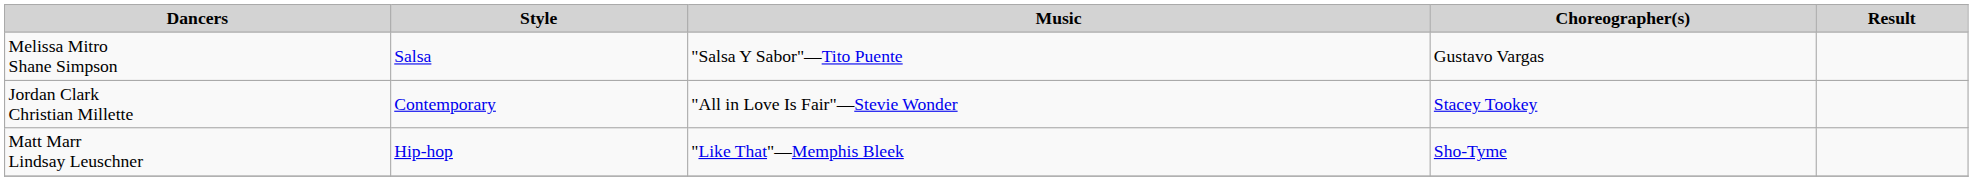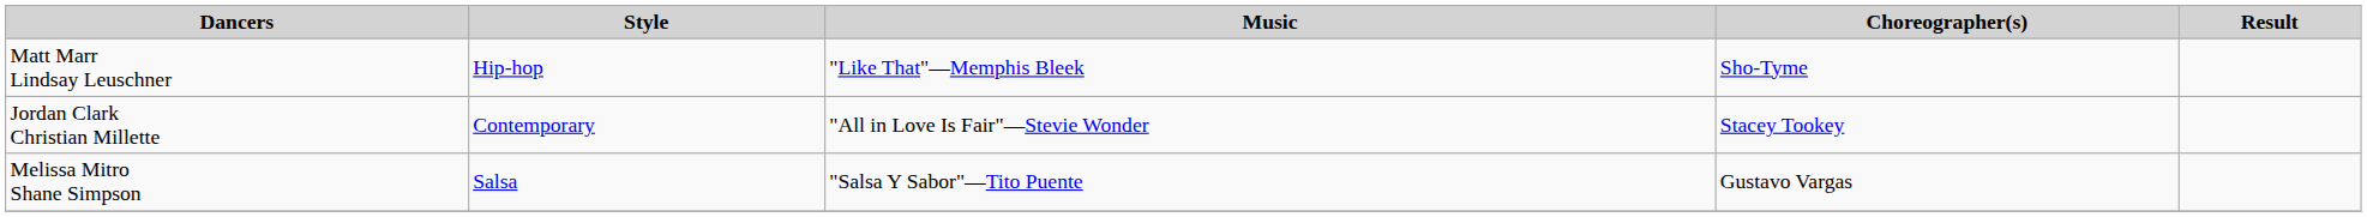rows swapped: Matt Marr Lindsay Leuschner <-> Melissa Mitro Shane Simpson
